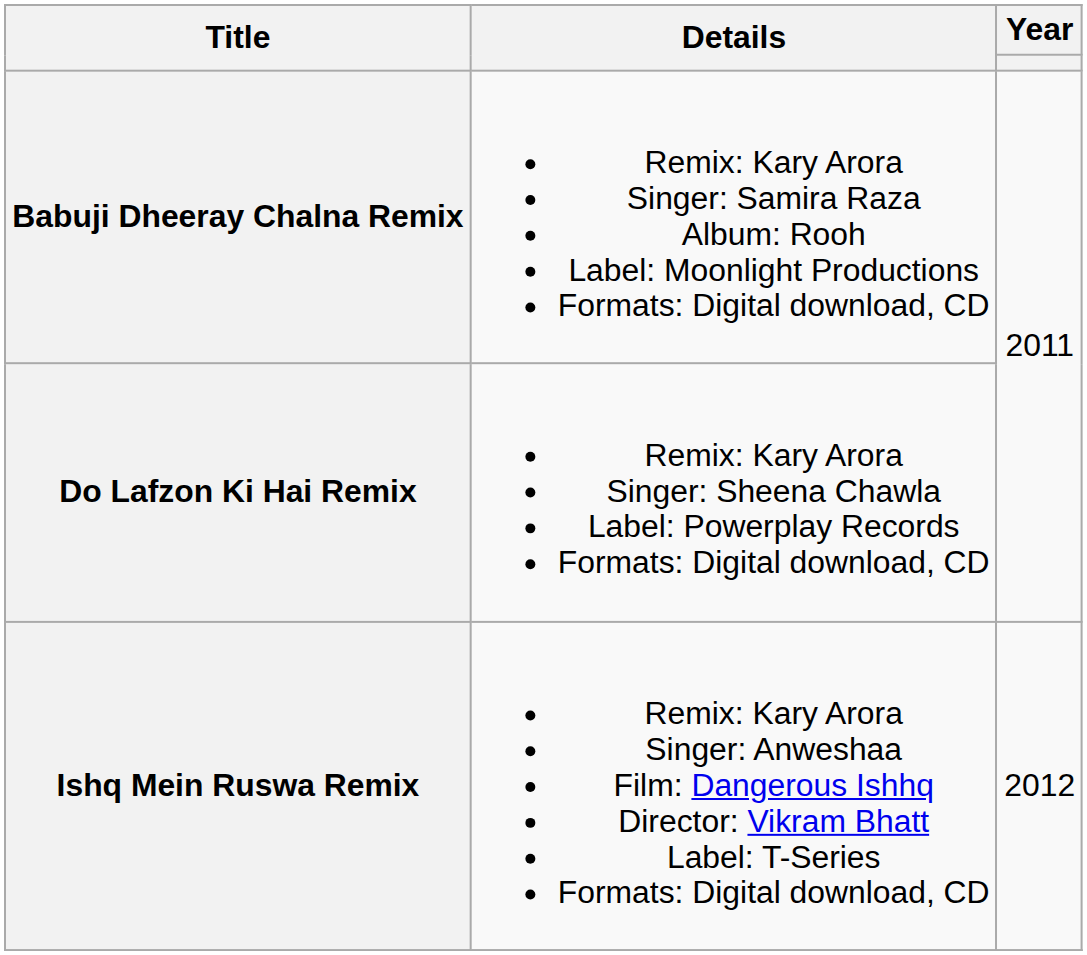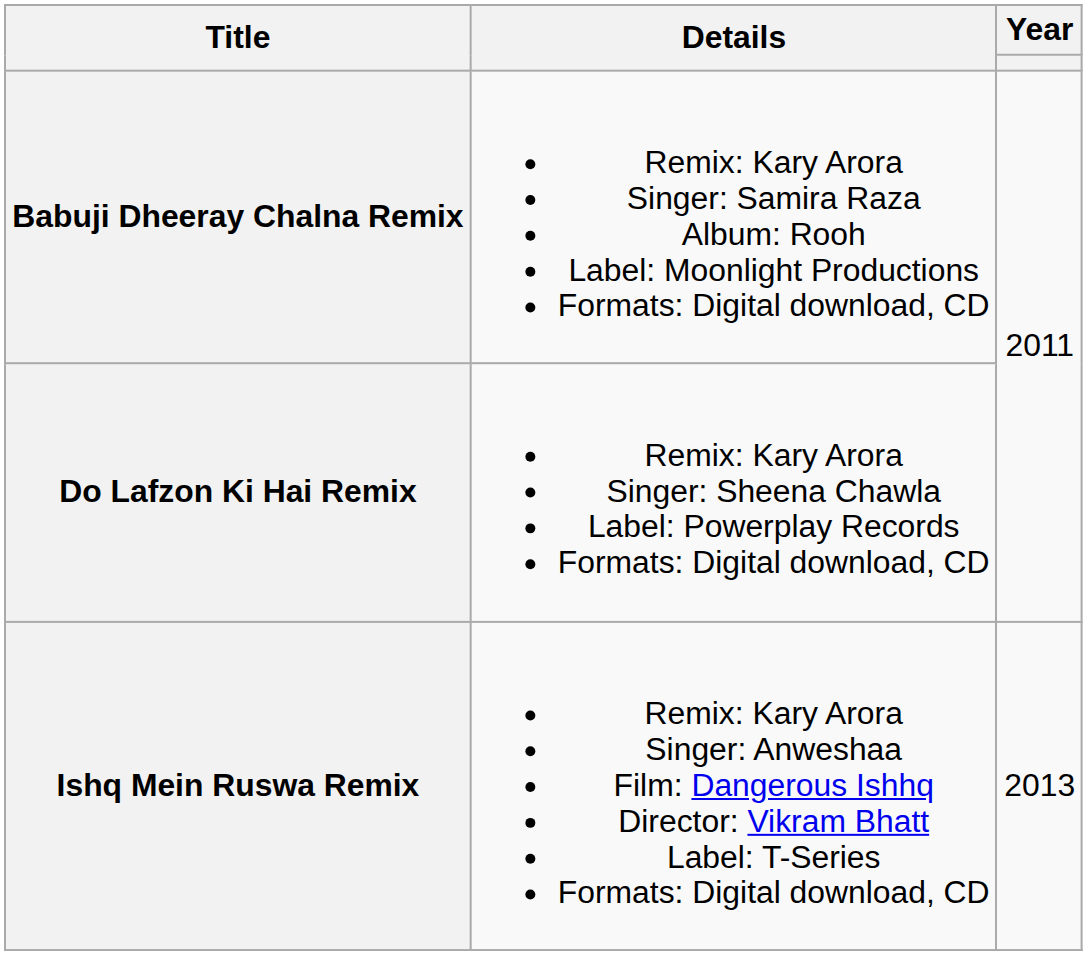Ishq Mein Ruswa Remix | column 3: 2012 -> 2013
